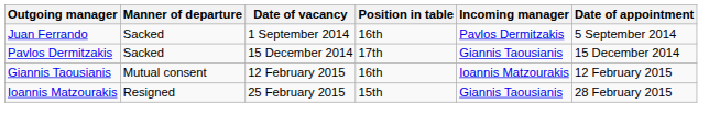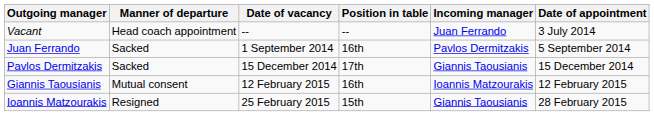+ row: Vacant | Head coach appointment | -- | -- | Juan Ferrando | 3 July 2014
